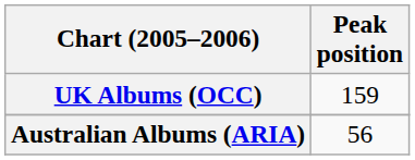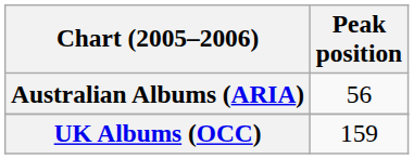rows swapped: Australian Albums (ARIA) <-> UK Albums (OCC)
